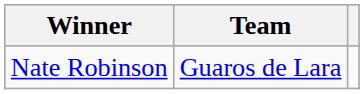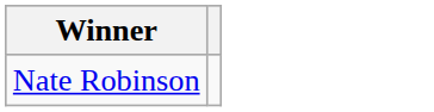- column: Team | Guaros de Lara
